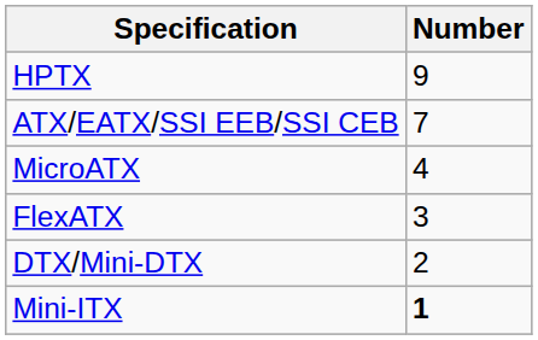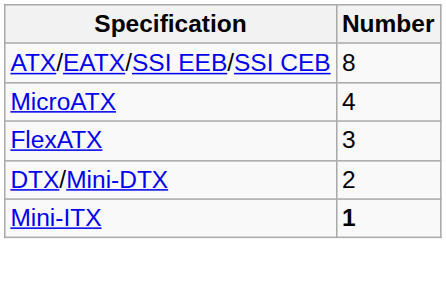- row: HPTX | 9
ATX/EATX/SSI EEB/SSI CEB | Number: 7 -> 8
